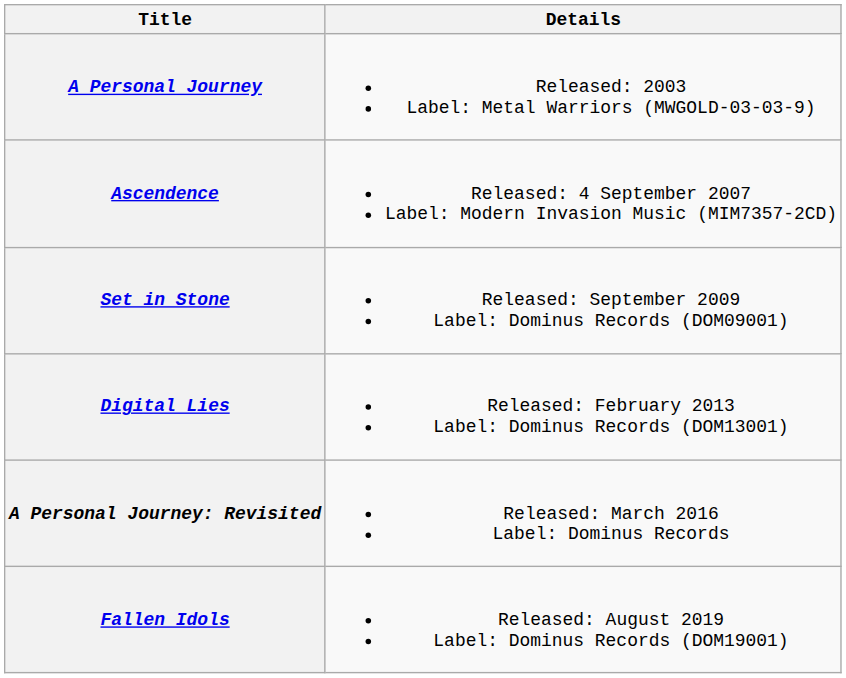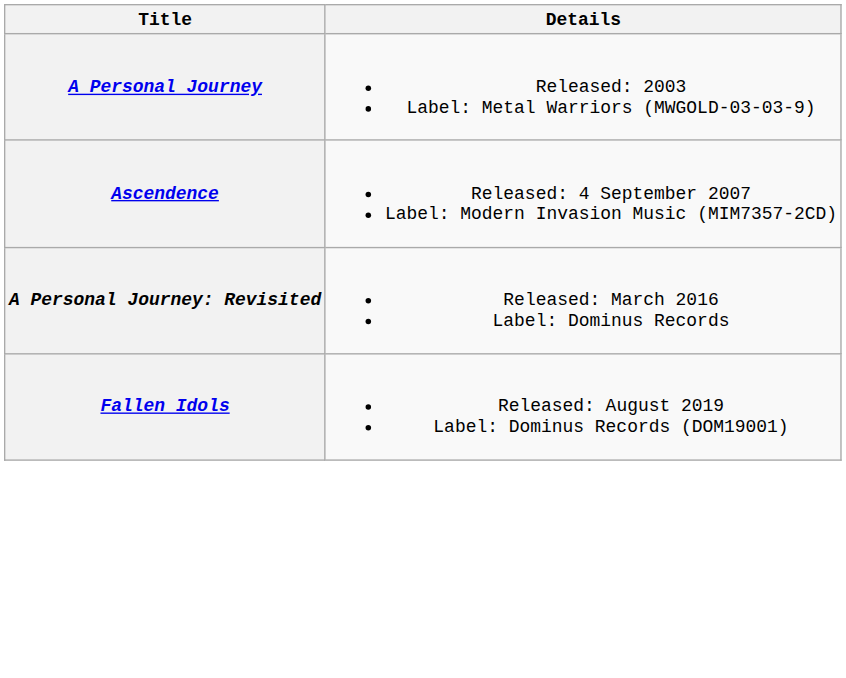- row: Set in Stone | Released: September 2009 Label: Dominus Records (DOM09001)
- row: Digital Lies | Released: February 2013 Label: Dominus Records (DOM13001)
